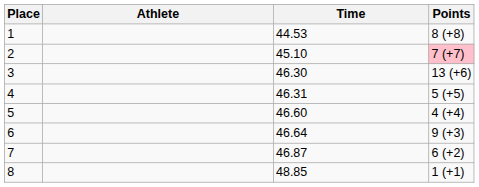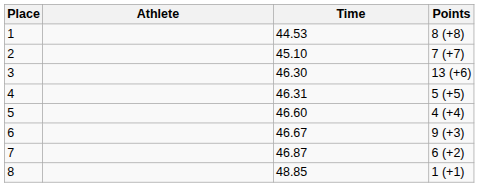2 | Points: pink background -> no background
6 | Time: 46.64 -> 46.67
